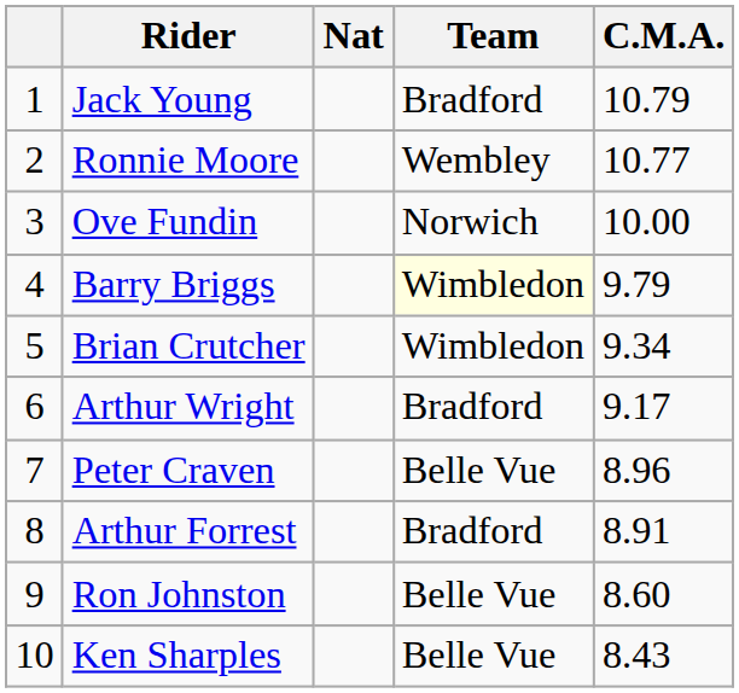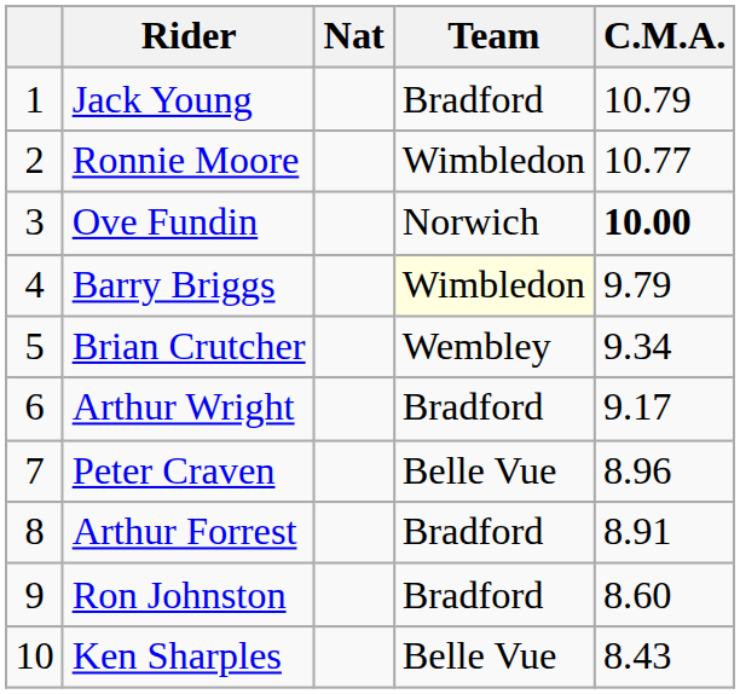Ronnie Moore | Team: Wembley -> Wimbledon
Ove Fundin | C.M.A.: normal -> bold
Brian Crutcher | Team: Wimbledon -> Wembley
Ron Johnston | Team: Belle Vue -> Bradford
